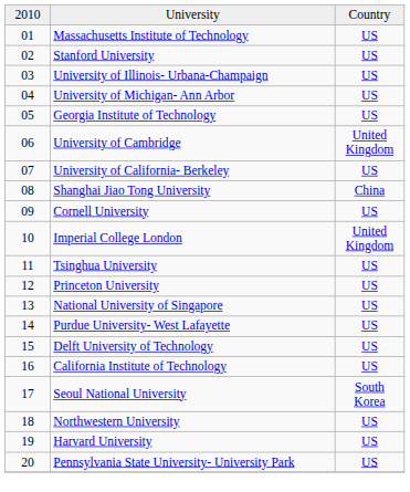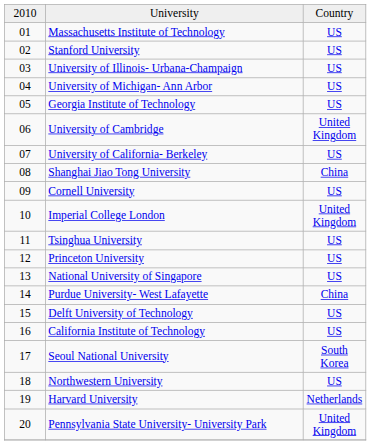Purdue University- West Lafayette | column 3: US -> China
Harvard University | column 3: US -> Netherlands
Pennsylvania State University- University Park | column 3: US -> United Kingdom
